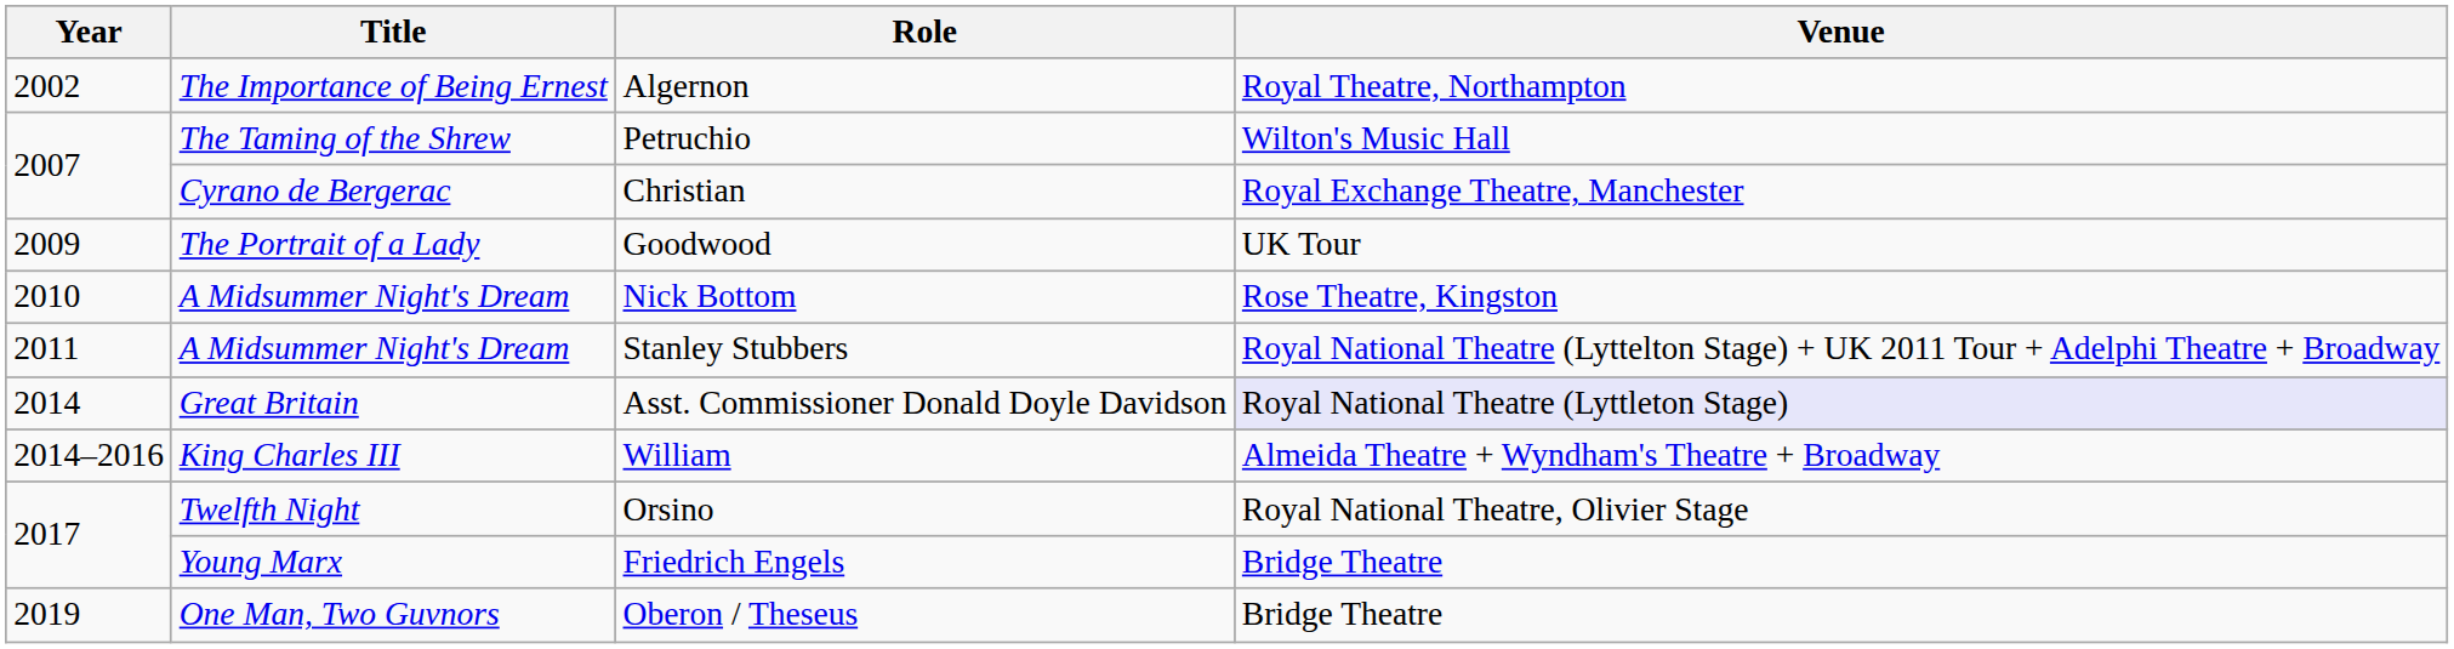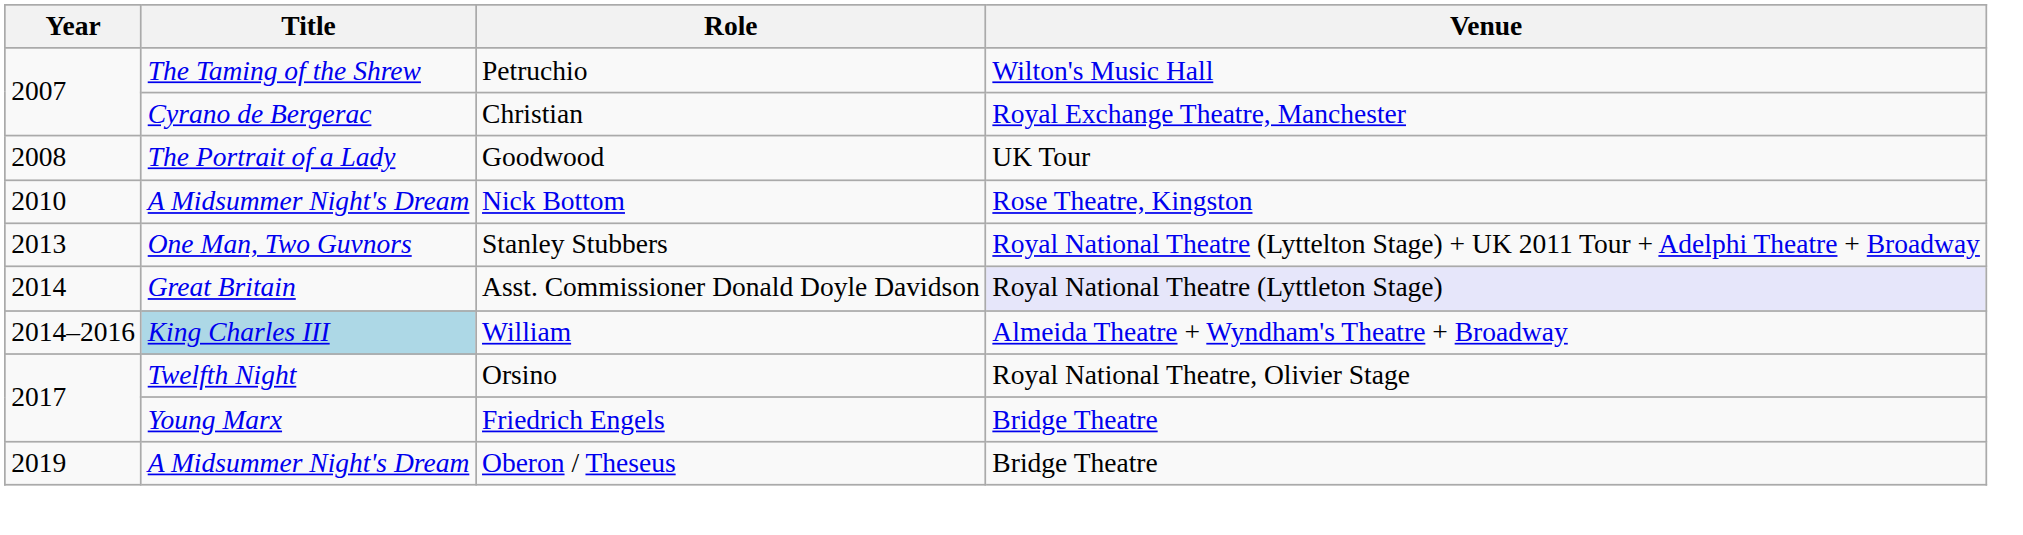- row: 2002 | The Importance of Being Ernest | Algernon | Royal Theatre, Northampton
Goodwood | Year: 2009 -> 2008
Stanley Stubbers | Year: 2011 -> 2013
Stanley Stubbers | Title: A Midsummer Night's Dream -> One Man, Two Guvnors
William | Title: no background -> lightblue background
Oberon / Theseus | Title: One Man, Two Guvnors -> A Midsummer Night's Dream
